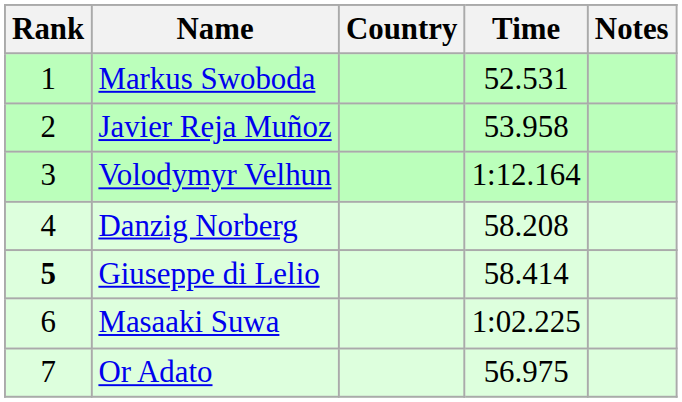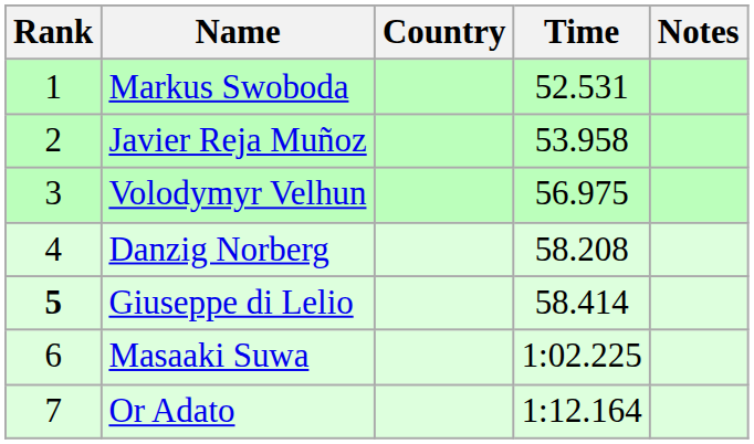Volodymyr Velhun | Time: 1:12.164 -> 56.975
Or Adato | Time: 56.975 -> 1:12.164
